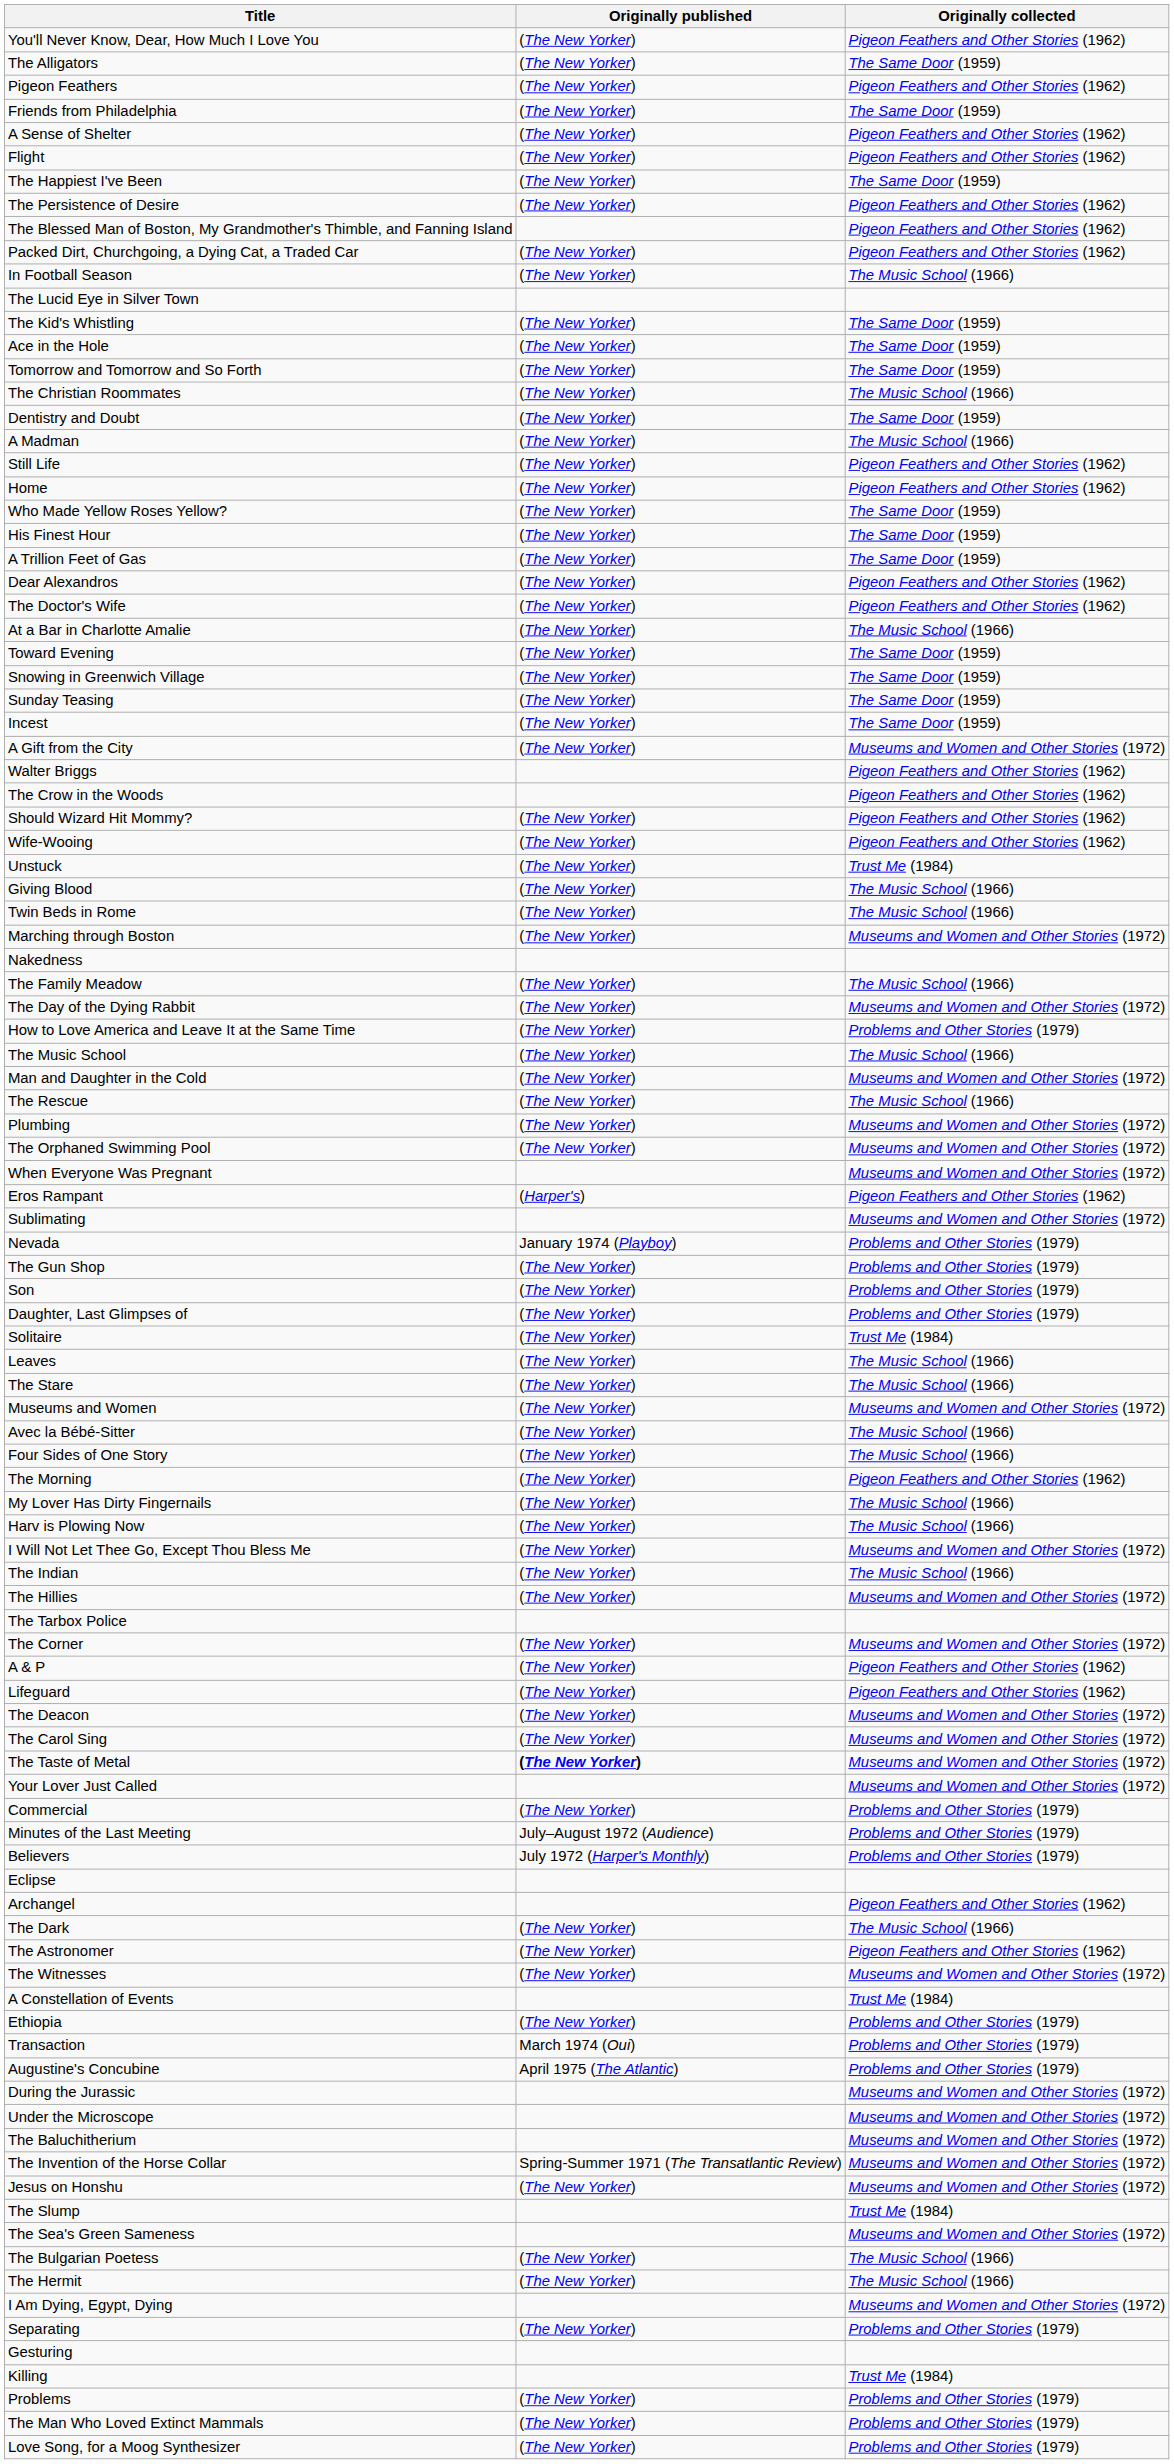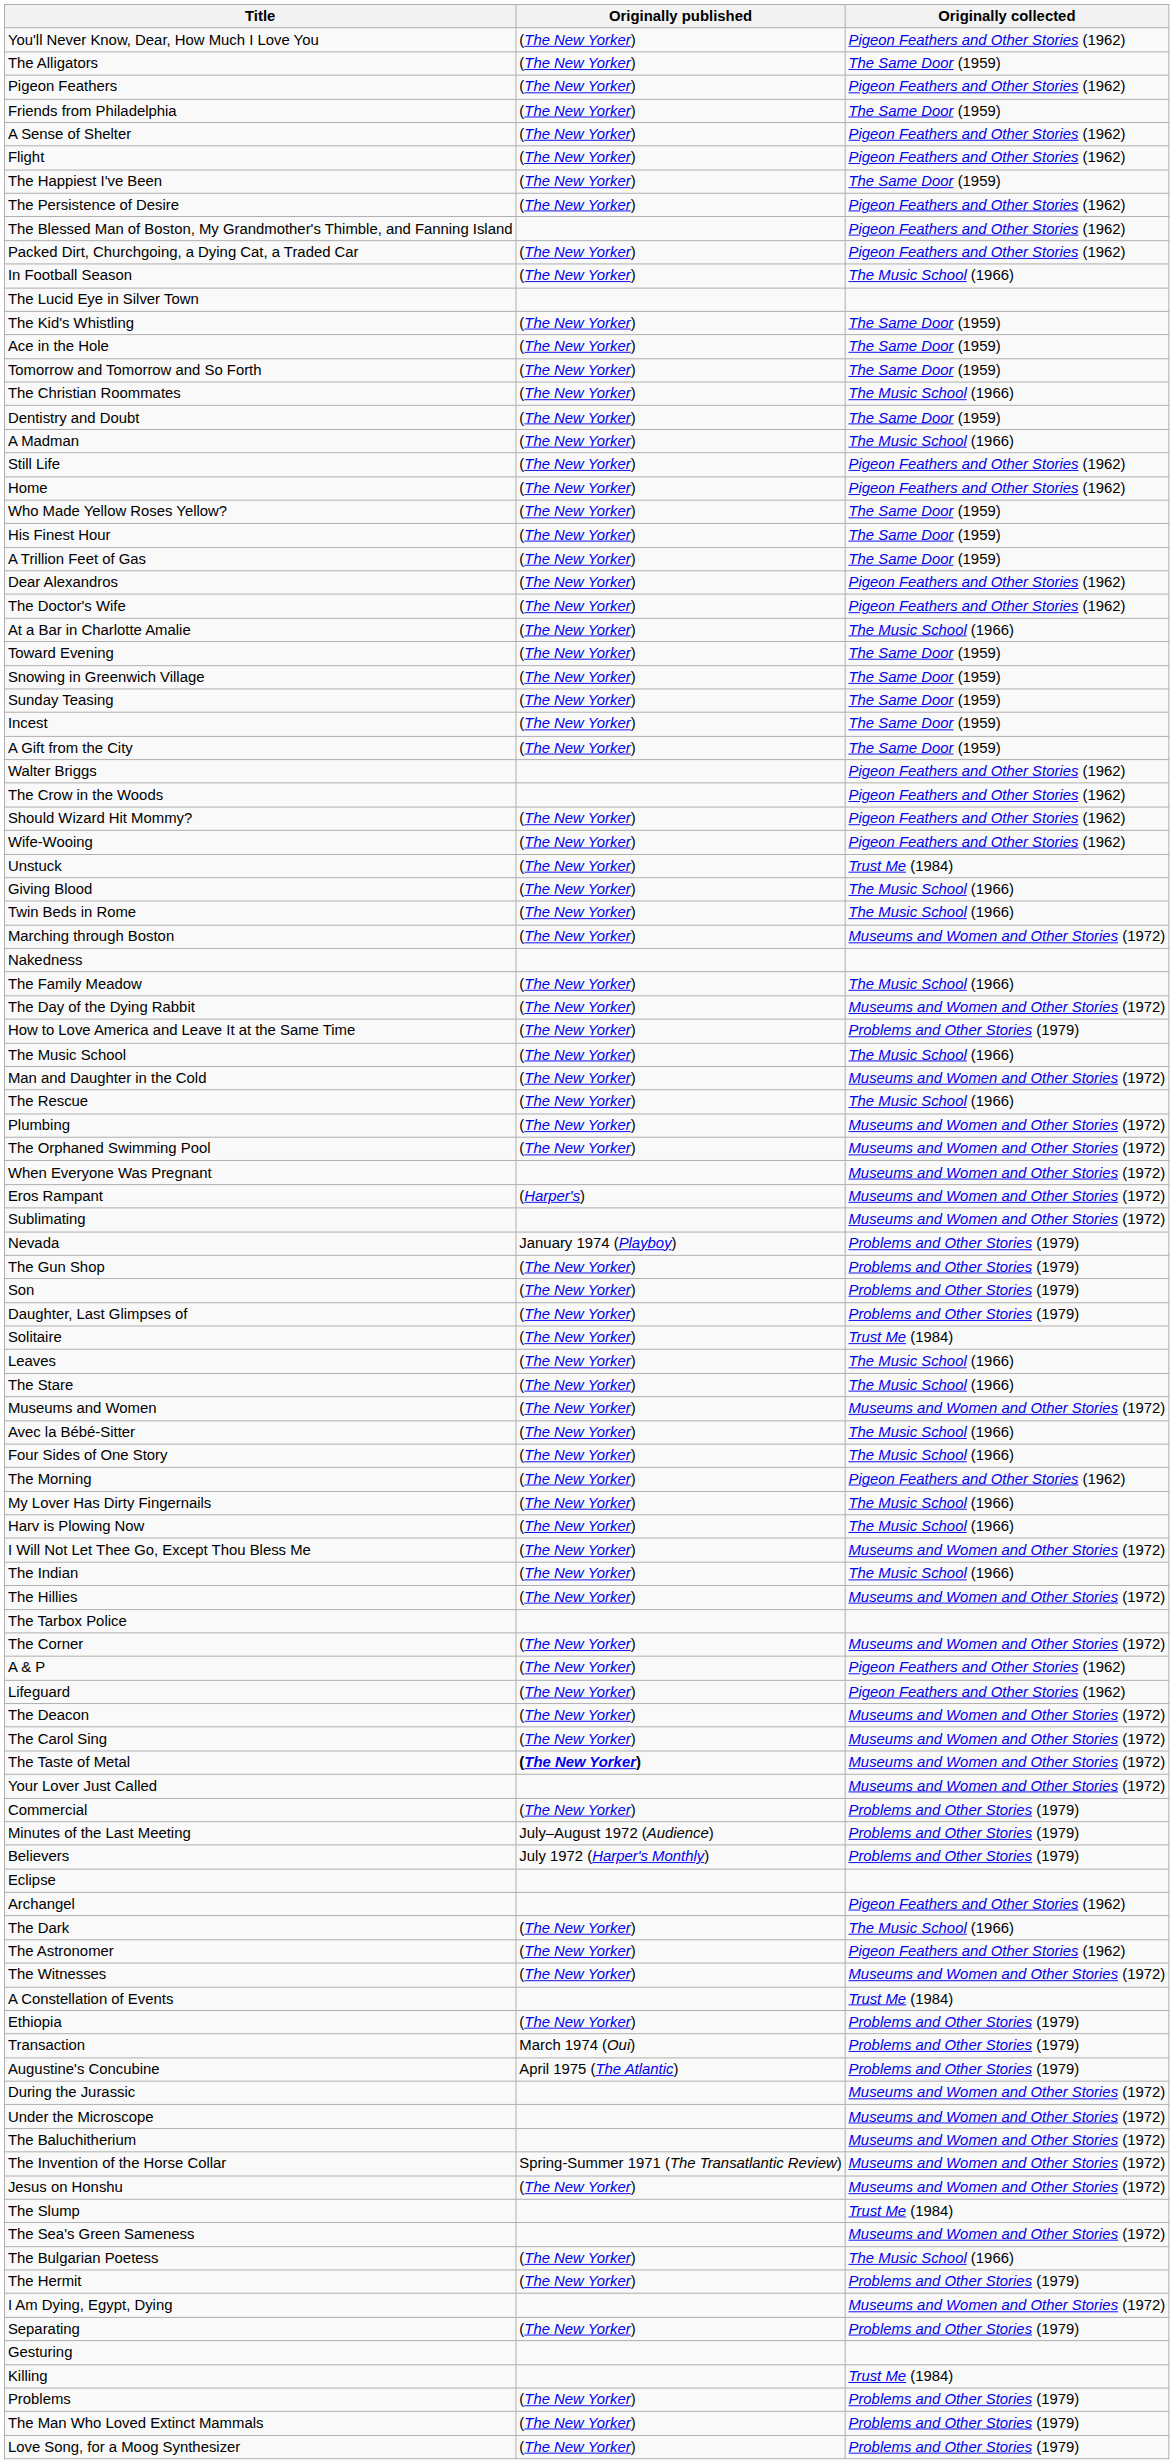A Gift from the City | Originally collected: Museums and Women and Other Stories (1972) -> The Same Door (1959)
Eros Rampant | Originally collected: Pigeon Feathers and Other Stories (1962) -> Museums and Women and Other Stories (1972)
The Hermit | Originally collected: The Music School (1966) -> Problems and Other Stories (1979)
